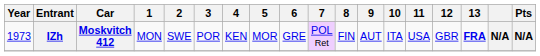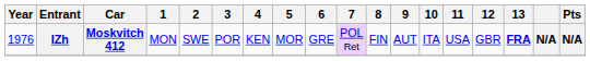IZh | Year: 1973 -> 1976
